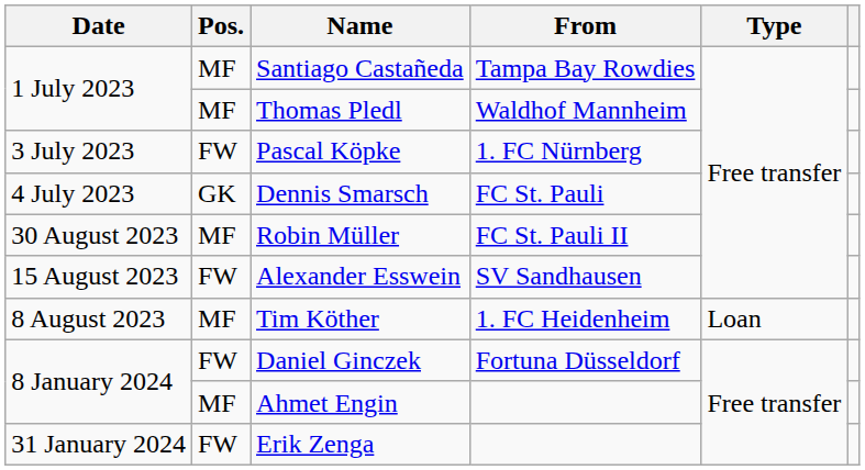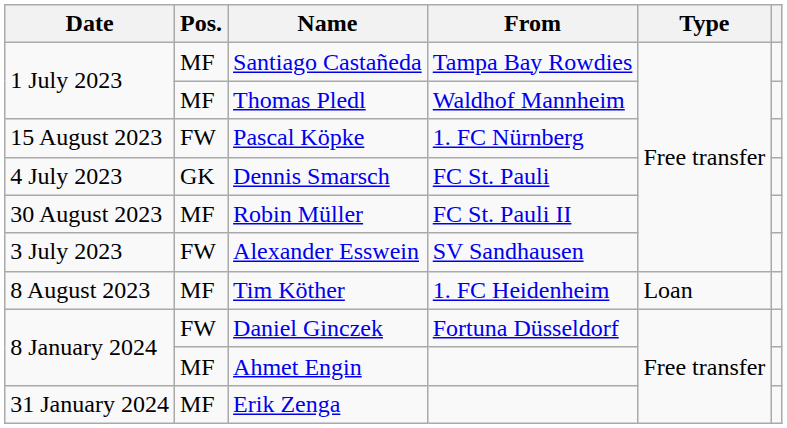Pascal Köpke | Date: 3 July 2023 -> 15 August 2023
Alexander Esswein | Date: 15 August 2023 -> 3 July 2023
Erik Zenga | Pos.: FW -> MF
